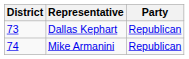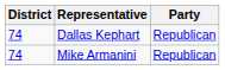Dallas Kephart | District: 73 -> 74
